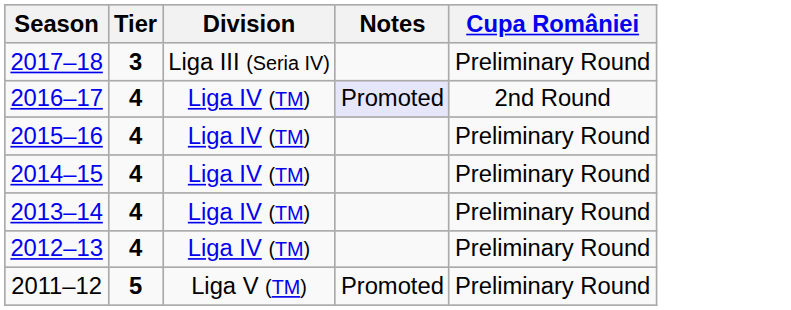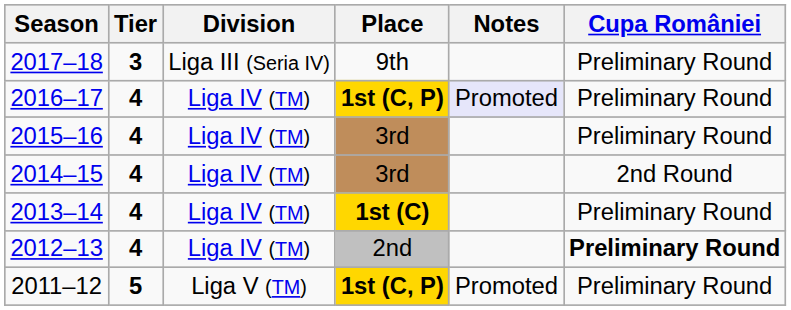+ column: Place | 9th | 1st (C, P) | 3rd | 3rd | 1st (C) | 2nd | 1st (C, P)
2016–17 | Cupa României: 2nd Round -> Preliminary Round
2014–15 | Cupa României: Preliminary Round -> 2nd Round
2012–13 | Cupa României: normal -> bold
